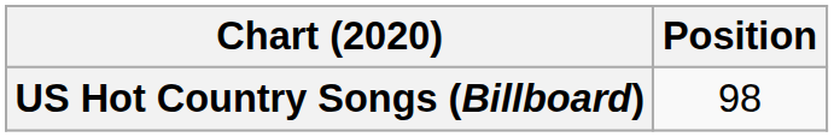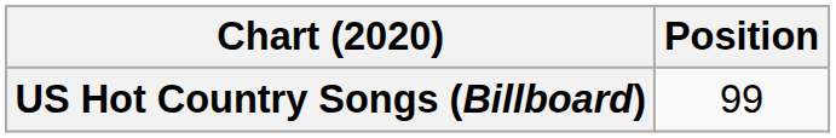US Hot Country Songs (Billboard) | Position: 98 -> 99
